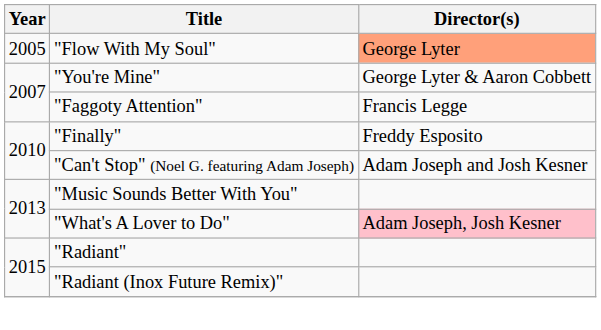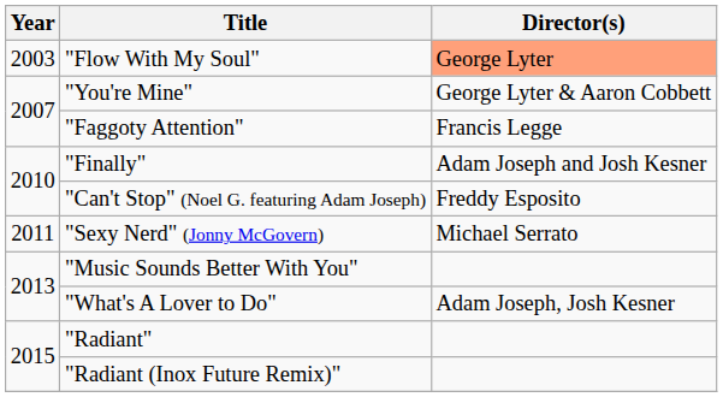"Flow With My Soul" | Year: 2005 -> 2003
"Finally" | Director(s): Freddy Esposito -> Adam Joseph and Josh Kesner
"Can't Stop" (Noel G. featuring Adam Joseph) | Director(s): Adam Joseph and Josh Kesner -> Freddy Esposito
+ row: 2011 | "Sexy Nerd" (Jonny McGovern) | Michael Serrato
"What's A Lover to Do" | Director(s): pink background -> no background
